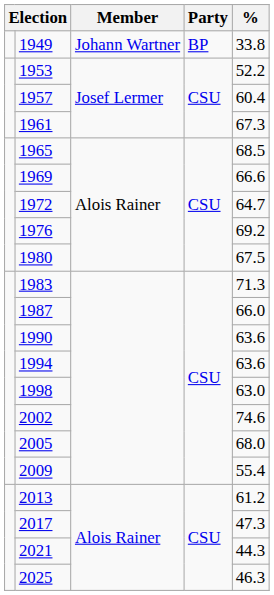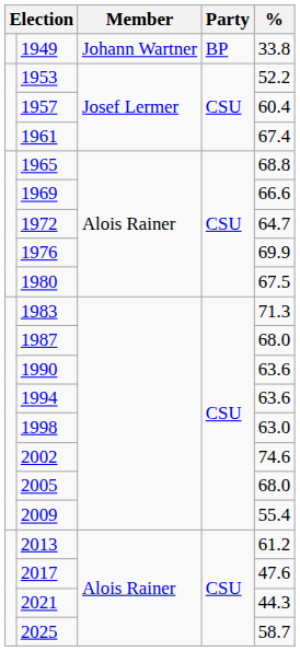1961 | %: 67.3 -> 67.4
1965 | %: 68.5 -> 68.8
1976 | %: 69.2 -> 69.9
1987 | %: 66.0 -> 68.0
2017 | %: 47.3 -> 47.6
2025 | %: 46.3 -> 58.7
